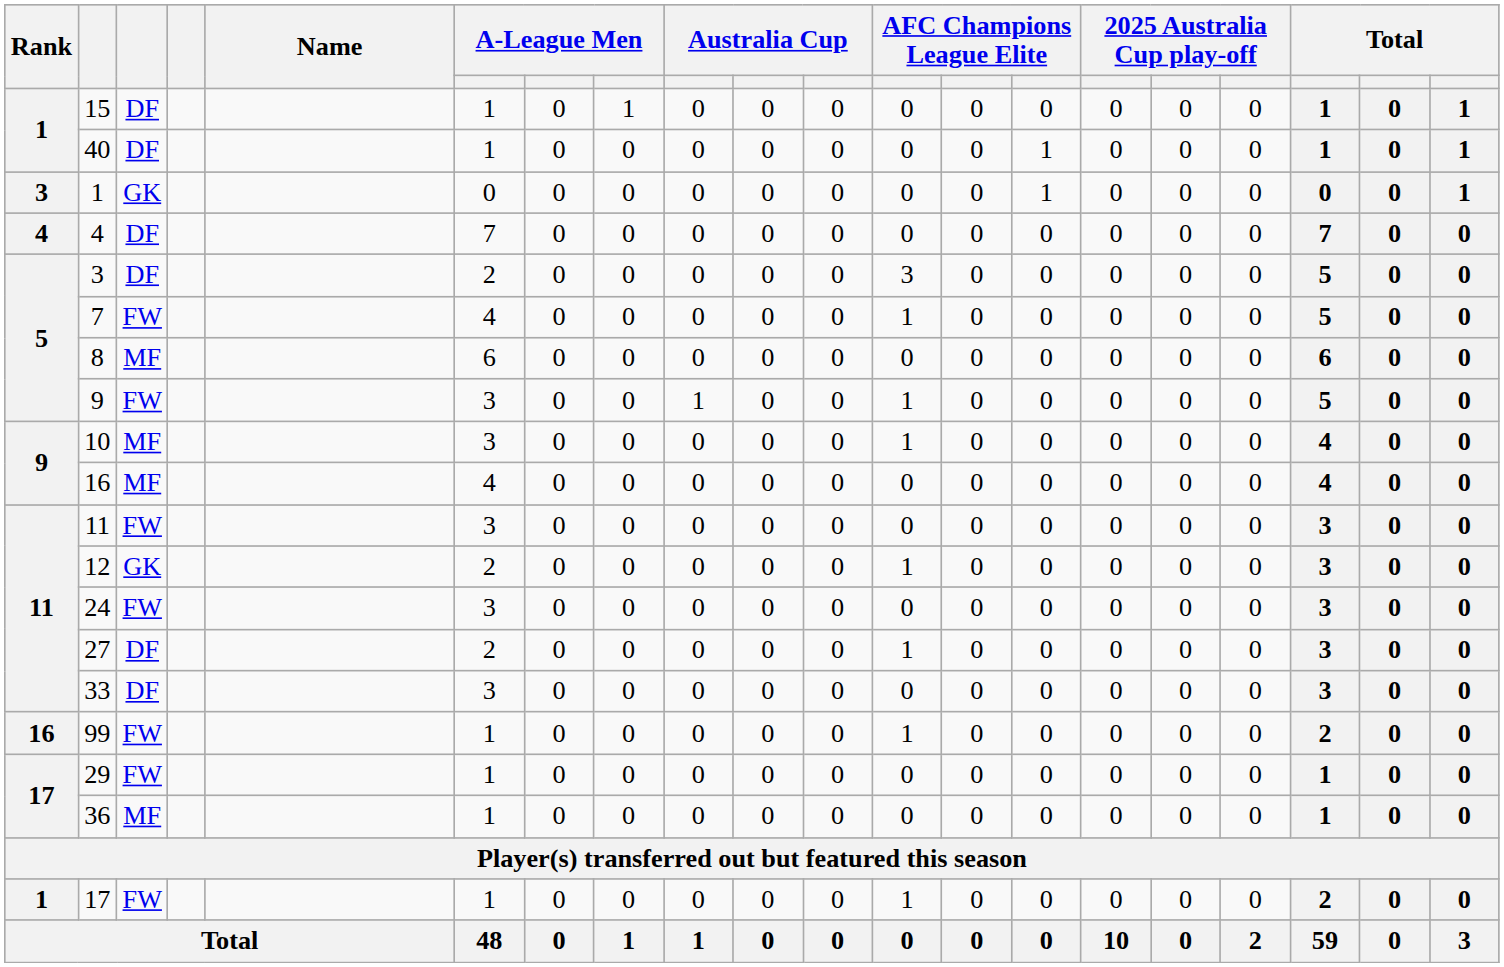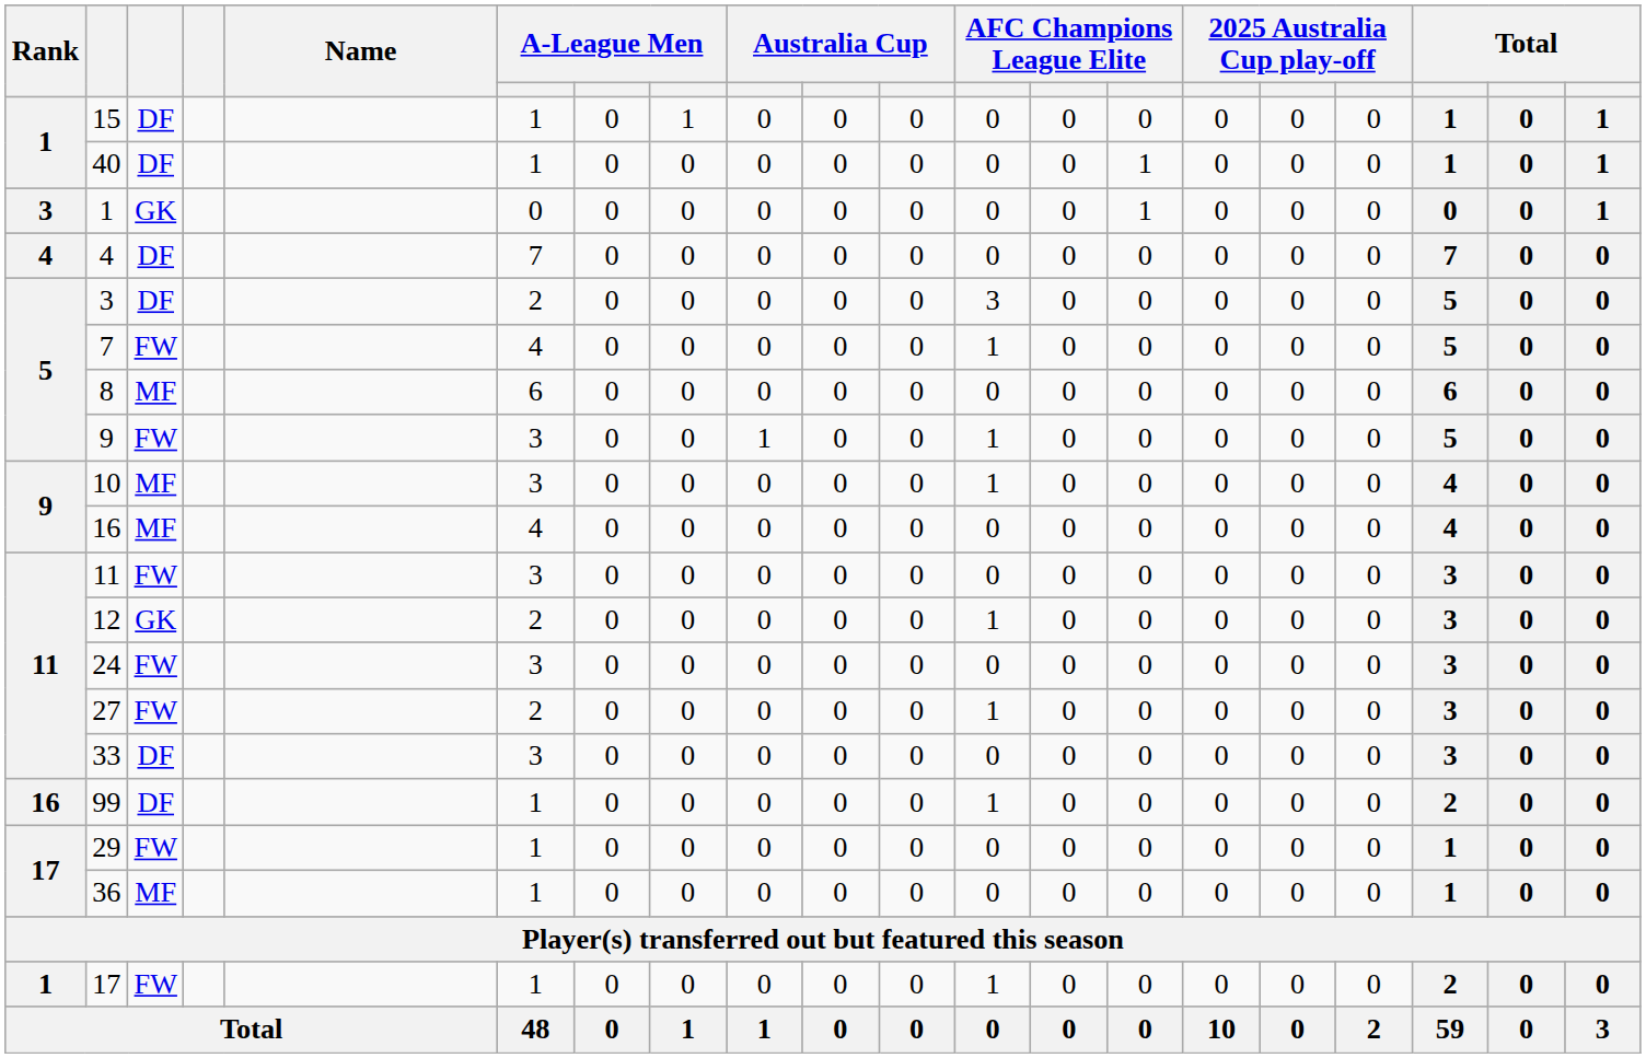27 | column 3: DF -> FW
99 | column 3: FW -> DF
